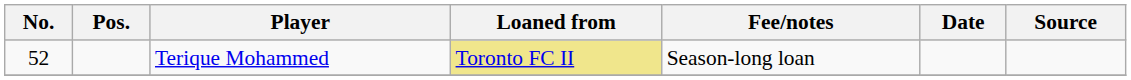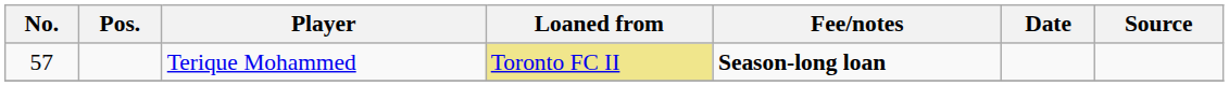Terique Mohammed | No.: 52 -> 57
Terique Mohammed | Fee/notes: normal -> bold
